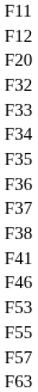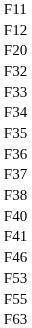+ row: F40
- row: F57
